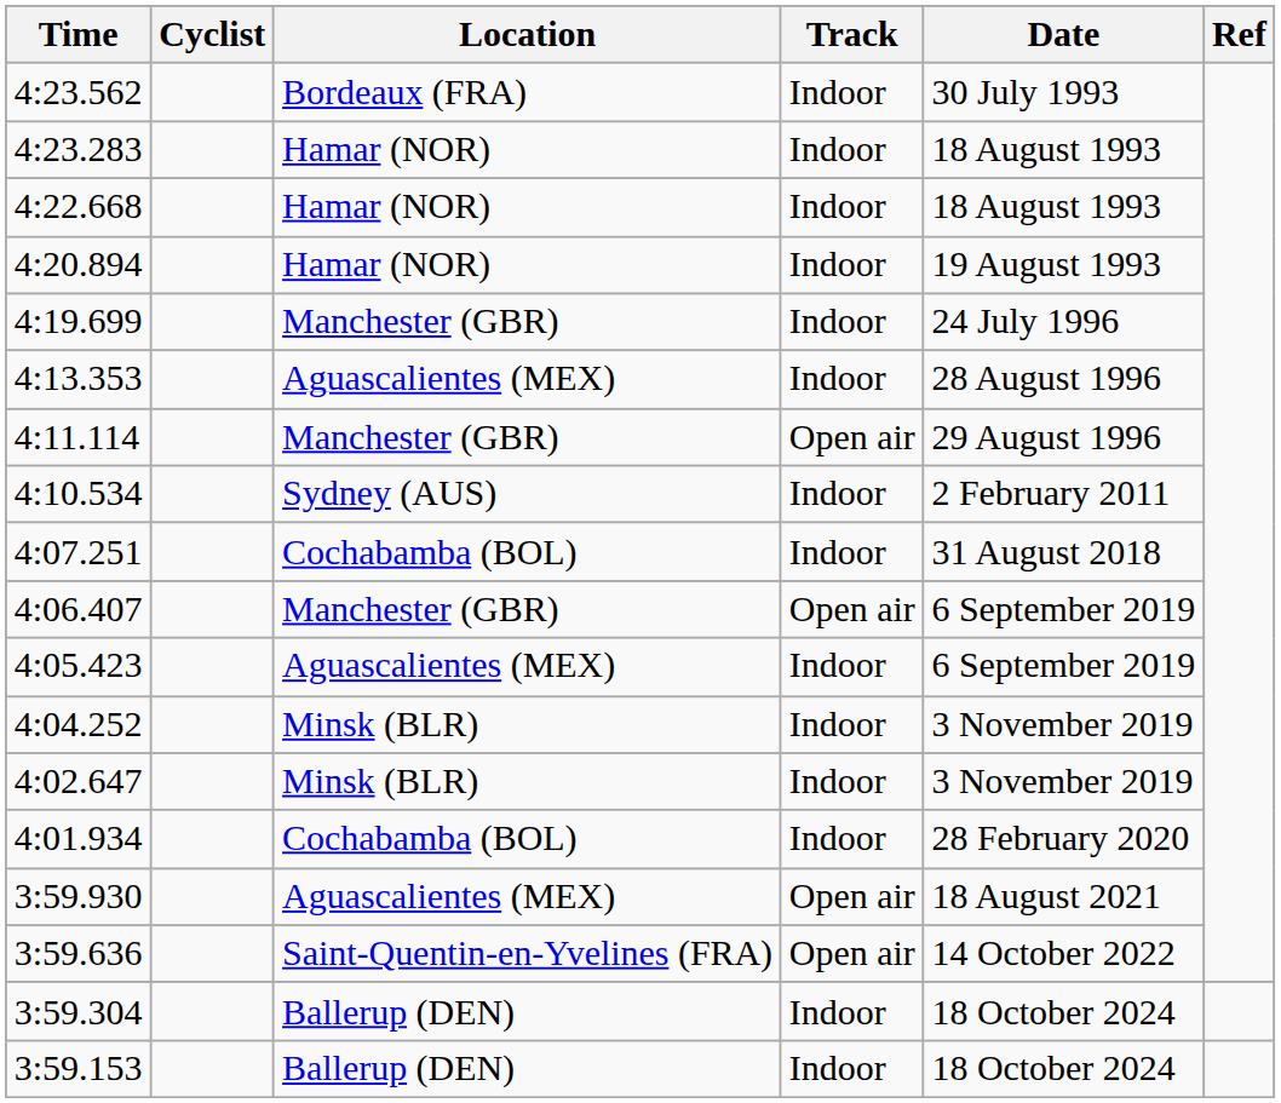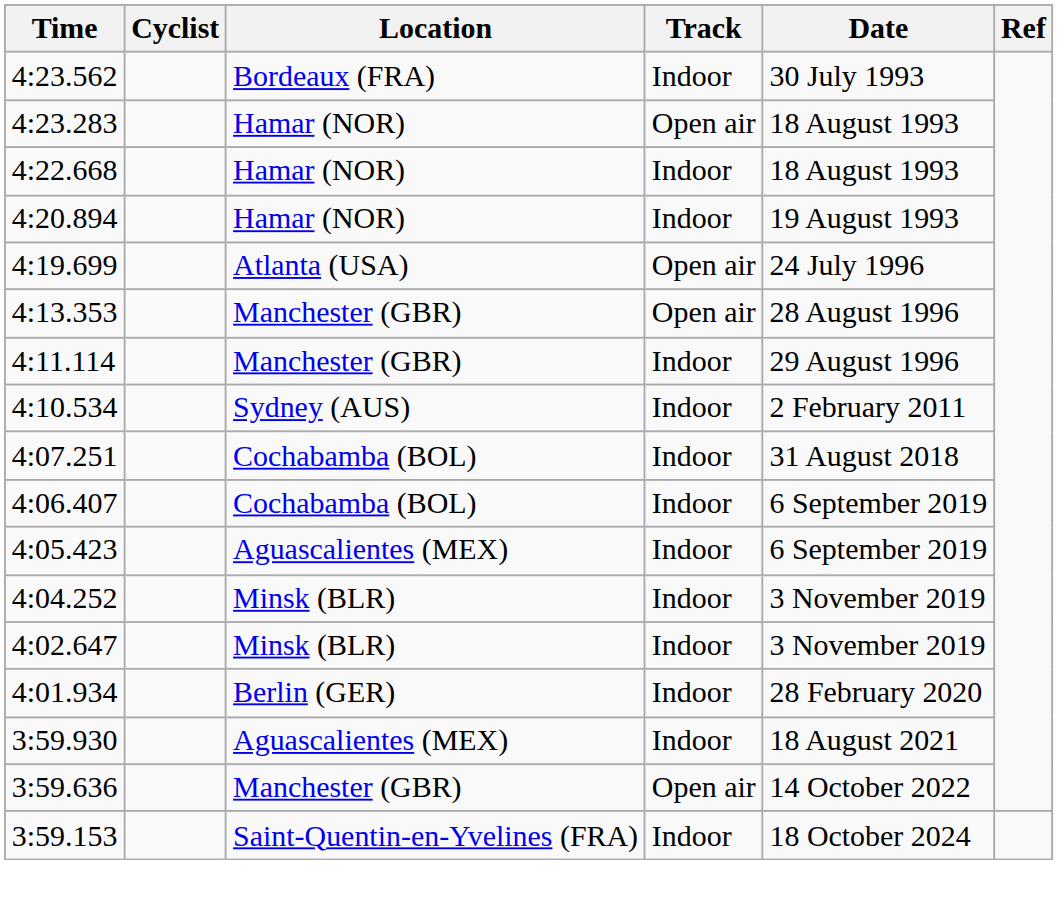4:23.283 | Track: Indoor -> Open air
4:19.699 | Location: Manchester (GBR) -> Atlanta (USA)
4:19.699 | Track: Indoor -> Open air
4:13.353 | Location: Aguascalientes (MEX) -> Manchester (GBR)
4:13.353 | Track: Indoor -> Open air
4:11.114 | Track: Open air -> Indoor
4:06.407 | Location: Manchester (GBR) -> Cochabamba (BOL)
4:06.407 | Track: Open air -> Indoor
4:01.934 | Location: Cochabamba (BOL) -> Berlin (GER)
3:59.930 | Track: Open air -> Indoor
3:59.636 | Location: Saint-Quentin-en-Yvelines (FRA) -> Manchester (GBR)
- row: 3:59.304 | Ballerup (DEN) | Indoor | 18 October 2024
3:59.153 | Location: Ballerup (DEN) -> Saint-Quentin-en-Yvelines (FRA)
